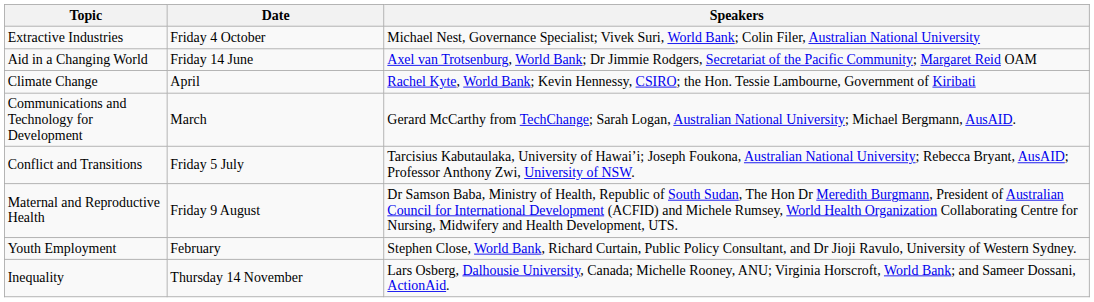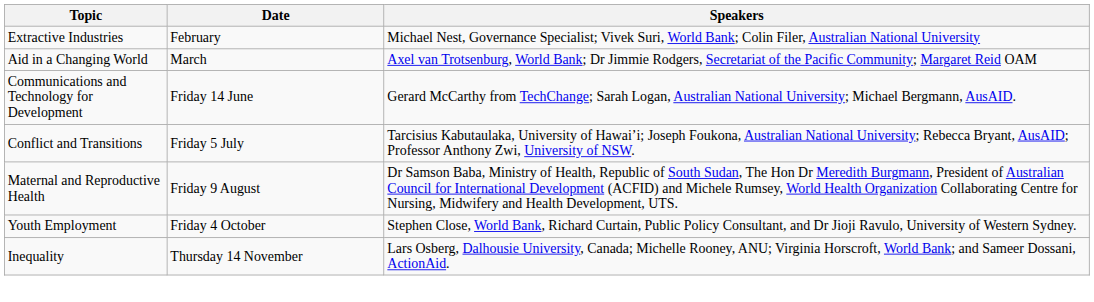Extractive Industries | Date: Friday 4 October -> February
Aid in a Changing World | Date: Friday 14 June -> March
- row: Climate Change | April | Rachel Kyte, World Bank; Kevin Hennessy, CSIRO; the Hon. Tessie Lambourne, Government of Kiribati
Communications and Technology for Development | Date: March -> Friday 14 June
Youth Employment | Date: February -> Friday 4 October
